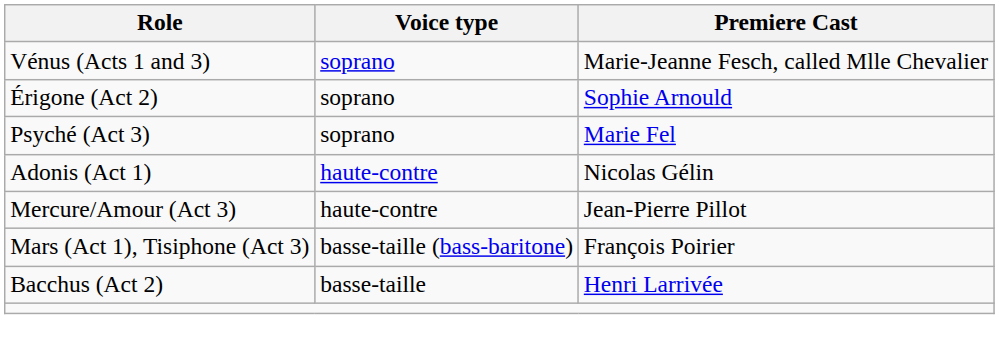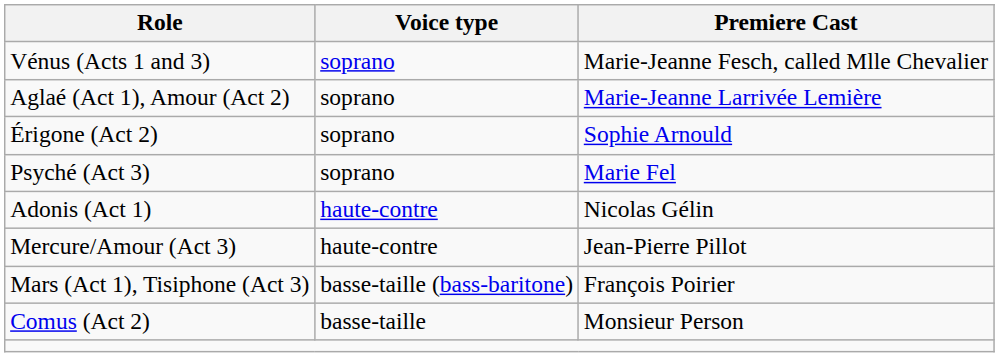+ row: Aglaé (Act 1), Amour (Act 2) | soprano | Marie-Jeanne Larrivée Lemière
- row: Bacchus (Act 2) | basse-taille | Henri Larrivée
+ row: Comus (Act 2) | basse-taille | Monsieur Person
